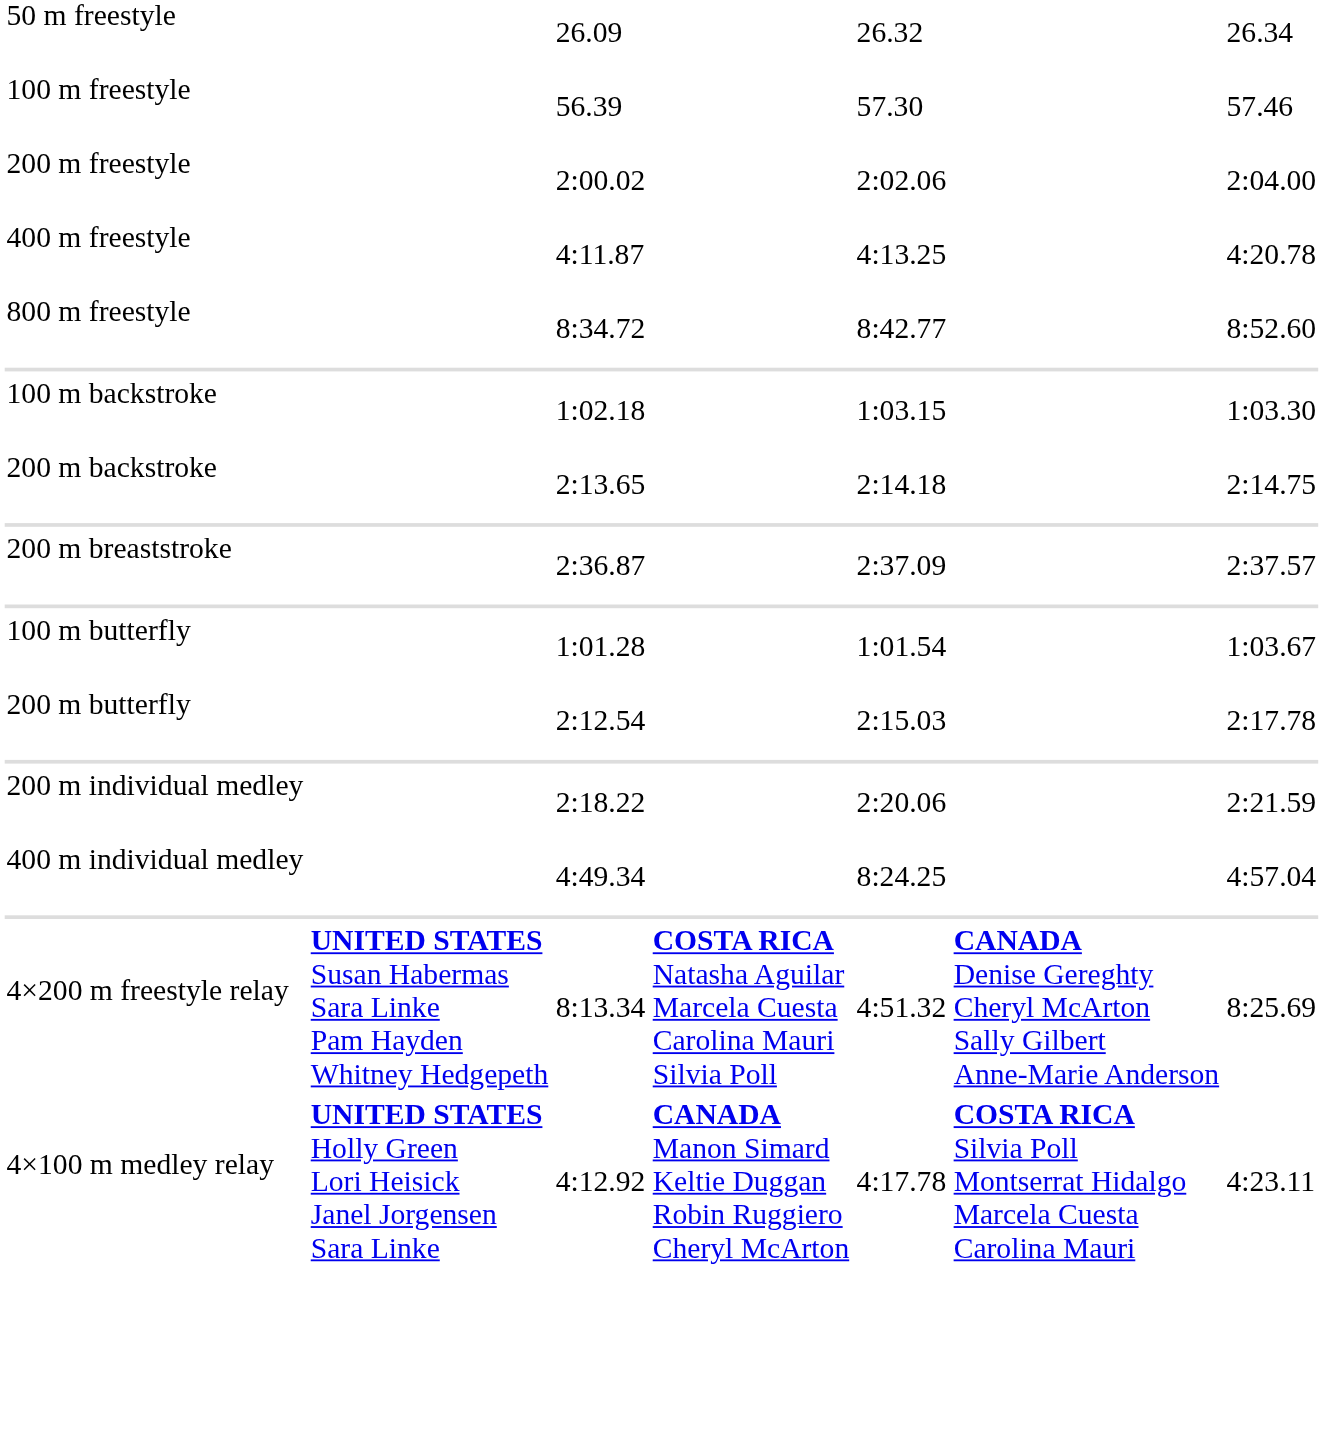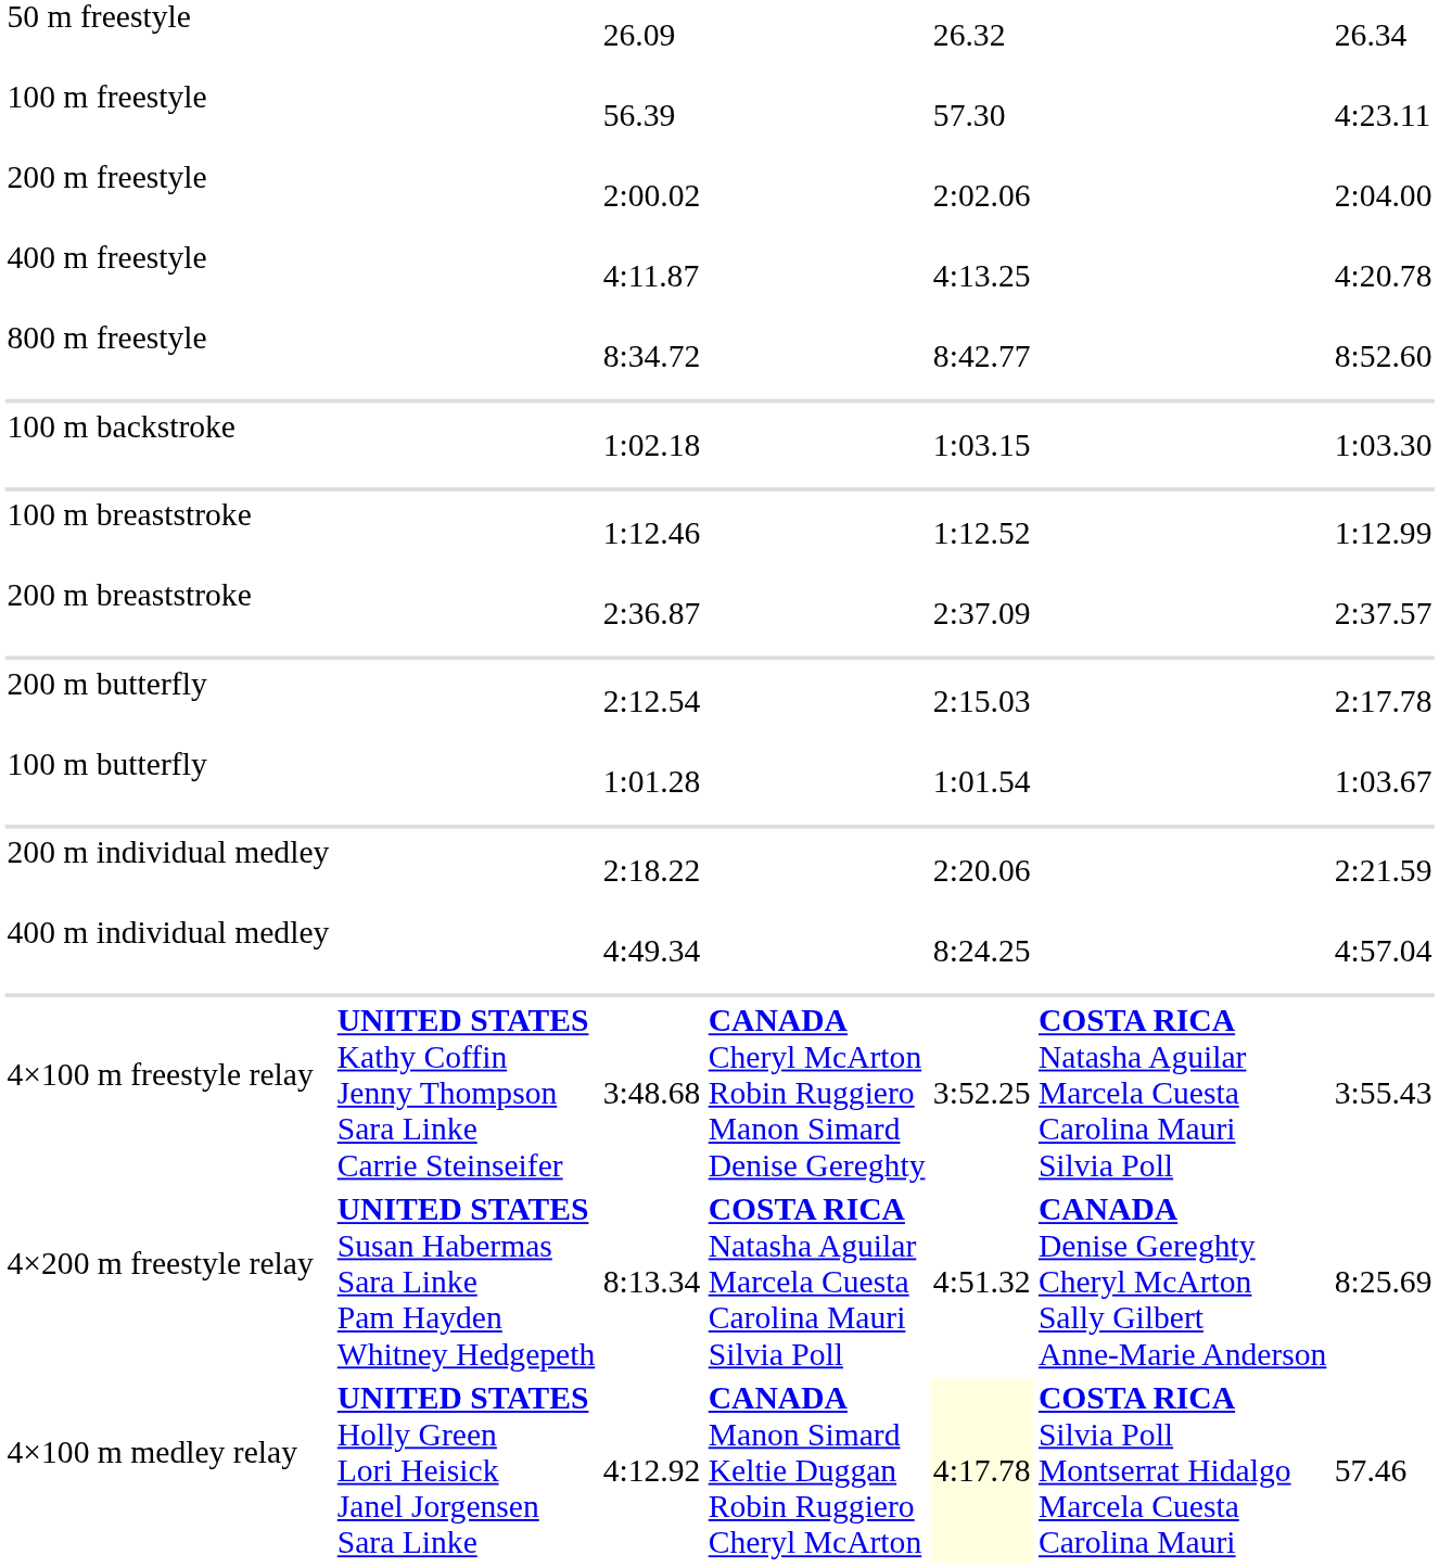100 m freestyle | column 7: 57.46 -> 4:23.11
- row: 200 m backstroke | 2:13.65 | 2:14.18 | 2:14.75
+ row: 100 m breaststroke | 1:12.46 | 1:12.52 | 1:12.99
rows swapped: 100 m butterfly <-> 200 m butterfly
+ row: 4×100 m freestyle relay | UNITED STATES Kathy Coffin Jenny Thompson Sara Linke Carrie Steinseifer | 3:48.68 | CANADA Cheryl McArton Robin Ruggiero Manon Simard Denise Gereghty | 3:52.25 | COSTA RICA Natasha Aguilar Marcela Cuesta Carolina Mauri Silvia Poll | 3:55.43
4×100 m medley relay | column 5: no background -> lightyellow background
4×100 m medley relay | column 7: 4:23.11 -> 57.46
